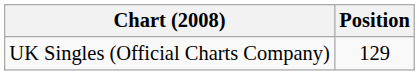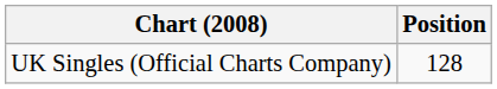UK Singles (Official Charts Company) | Position: 129 -> 128
